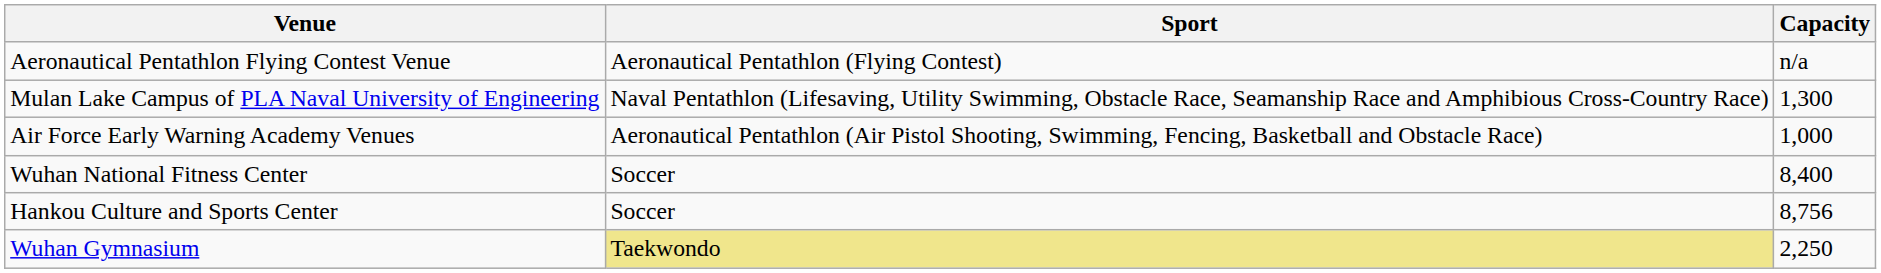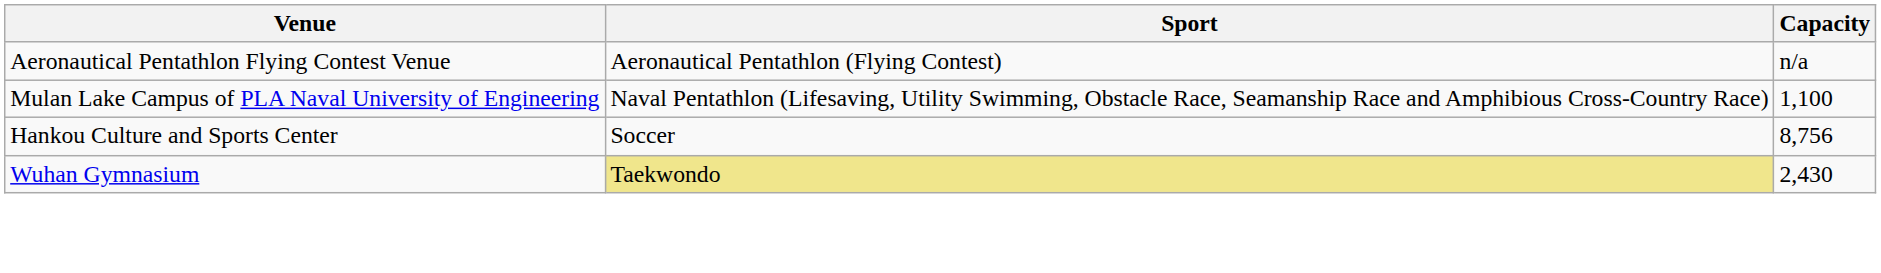Mulan Lake Campus of PLA Naval University of Engineering | Capacity: 1,300 -> 1,100
- row: Air Force Early Warning Academy Venues | Aeronautical Pentathlon (Air Pistol Shooting, Swimming, Fencing, Basketball and Obstacle Race) | 1,000
- row: Wuhan National Fitness Center | Soccer | 8,400
Wuhan Gymnasium | Capacity: 2,250 -> 2,430
